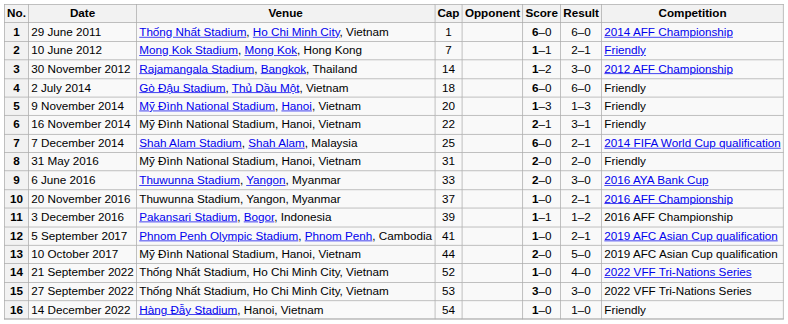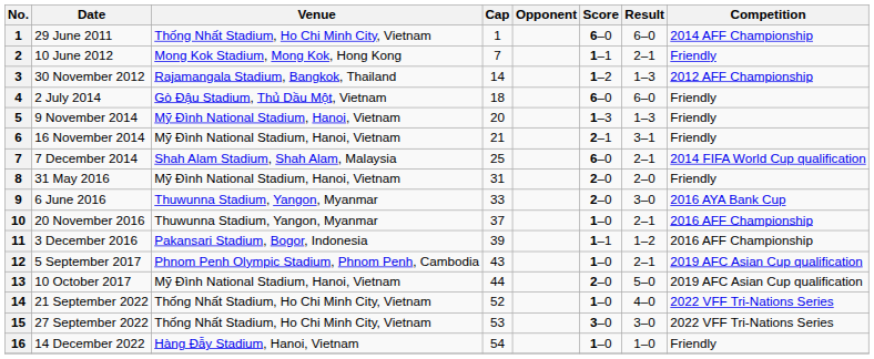30 November 2012 | Result: 3–0 -> 1–3
16 November 2014 | Cap: 22 -> 21
5 September 2017 | Cap: 41 -> 43
